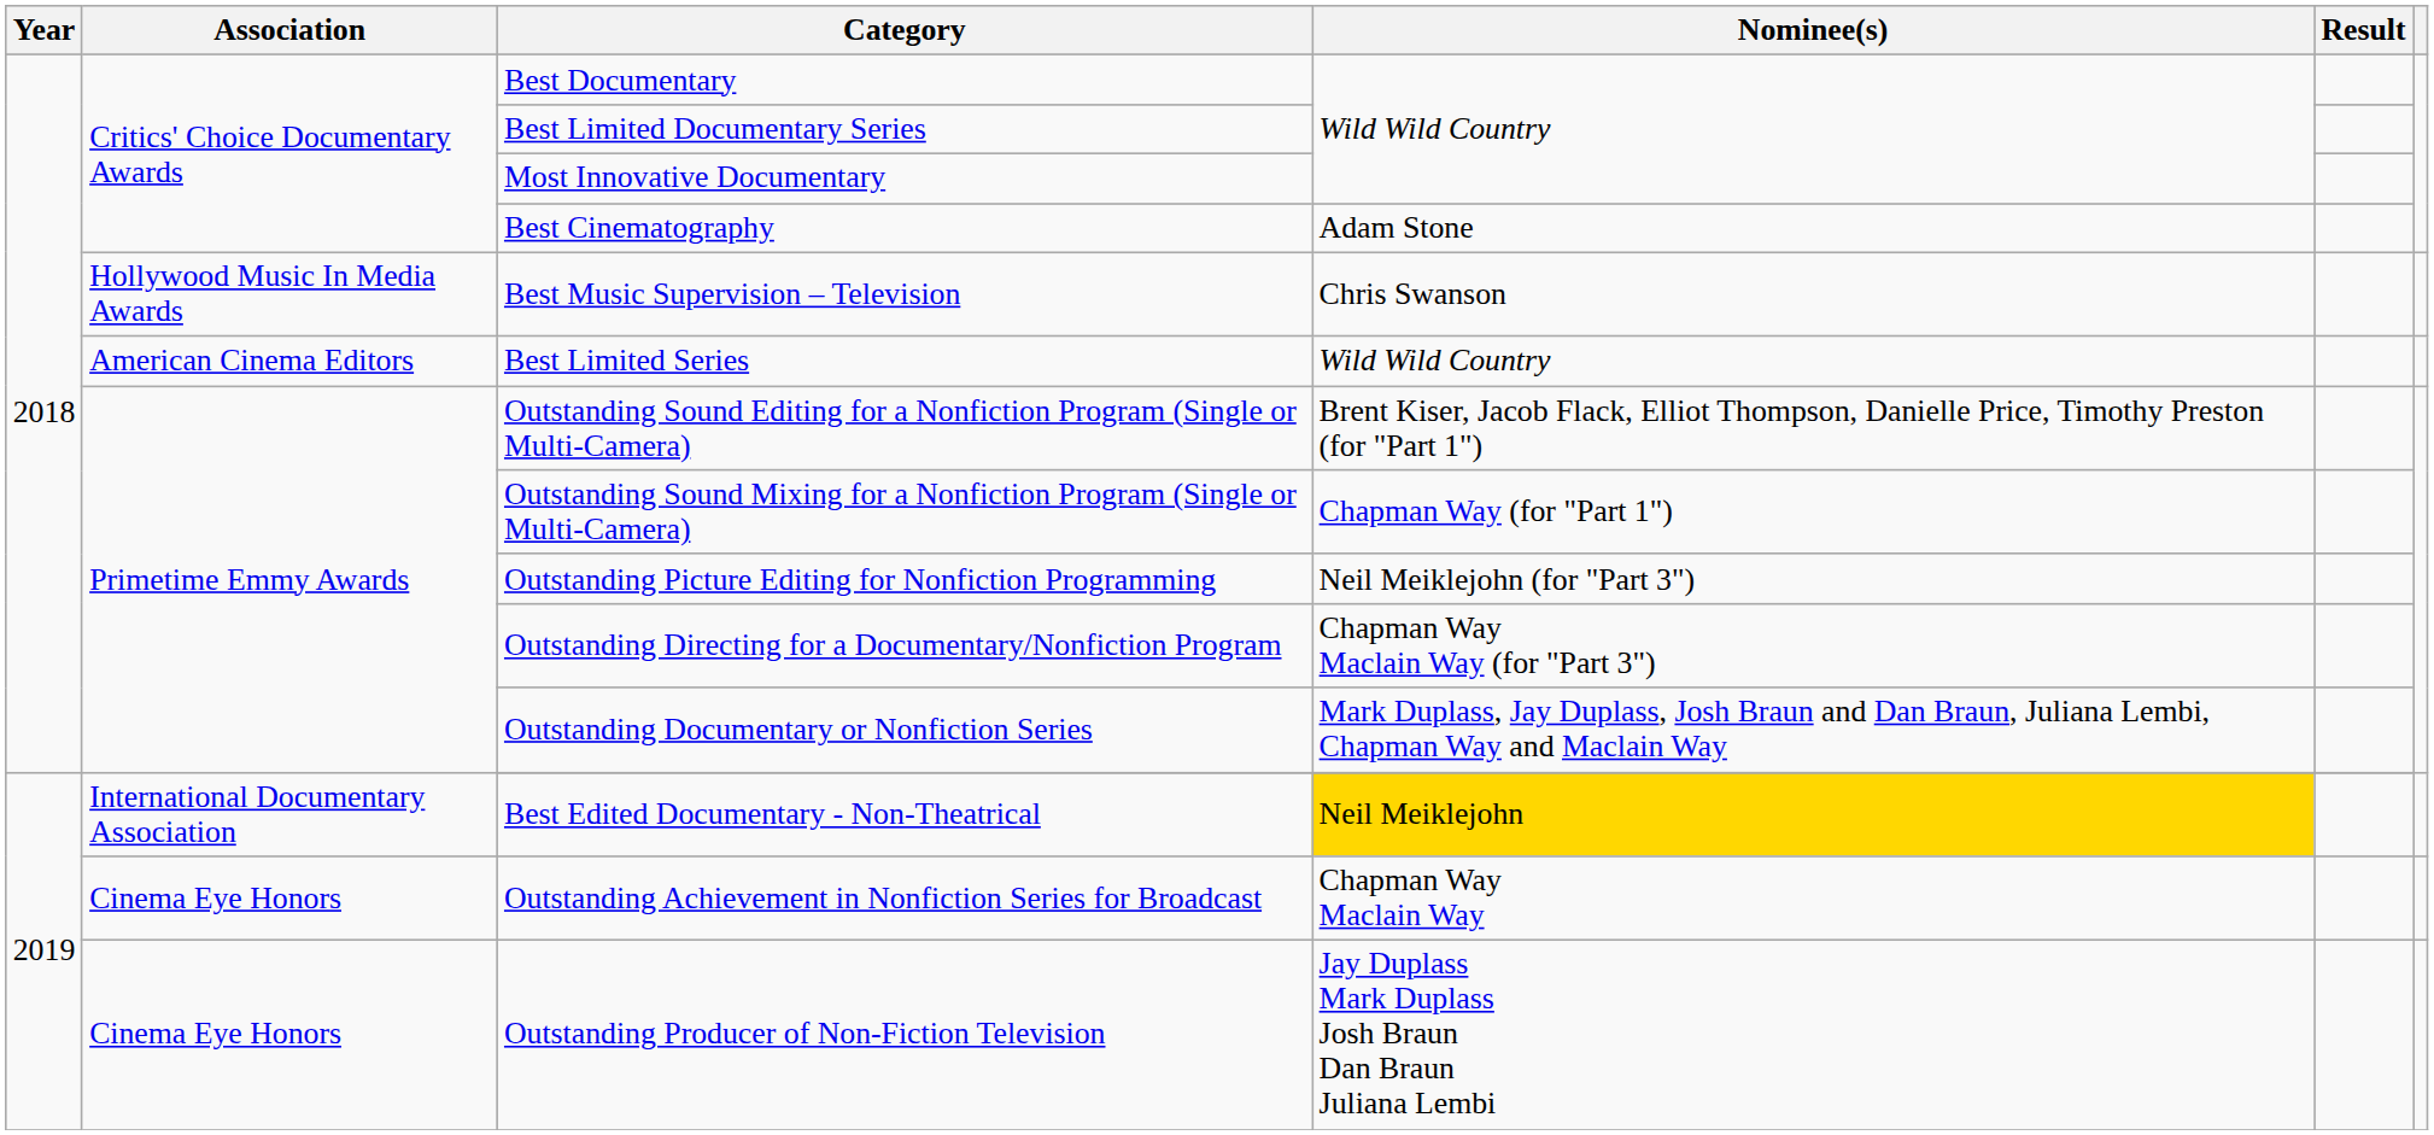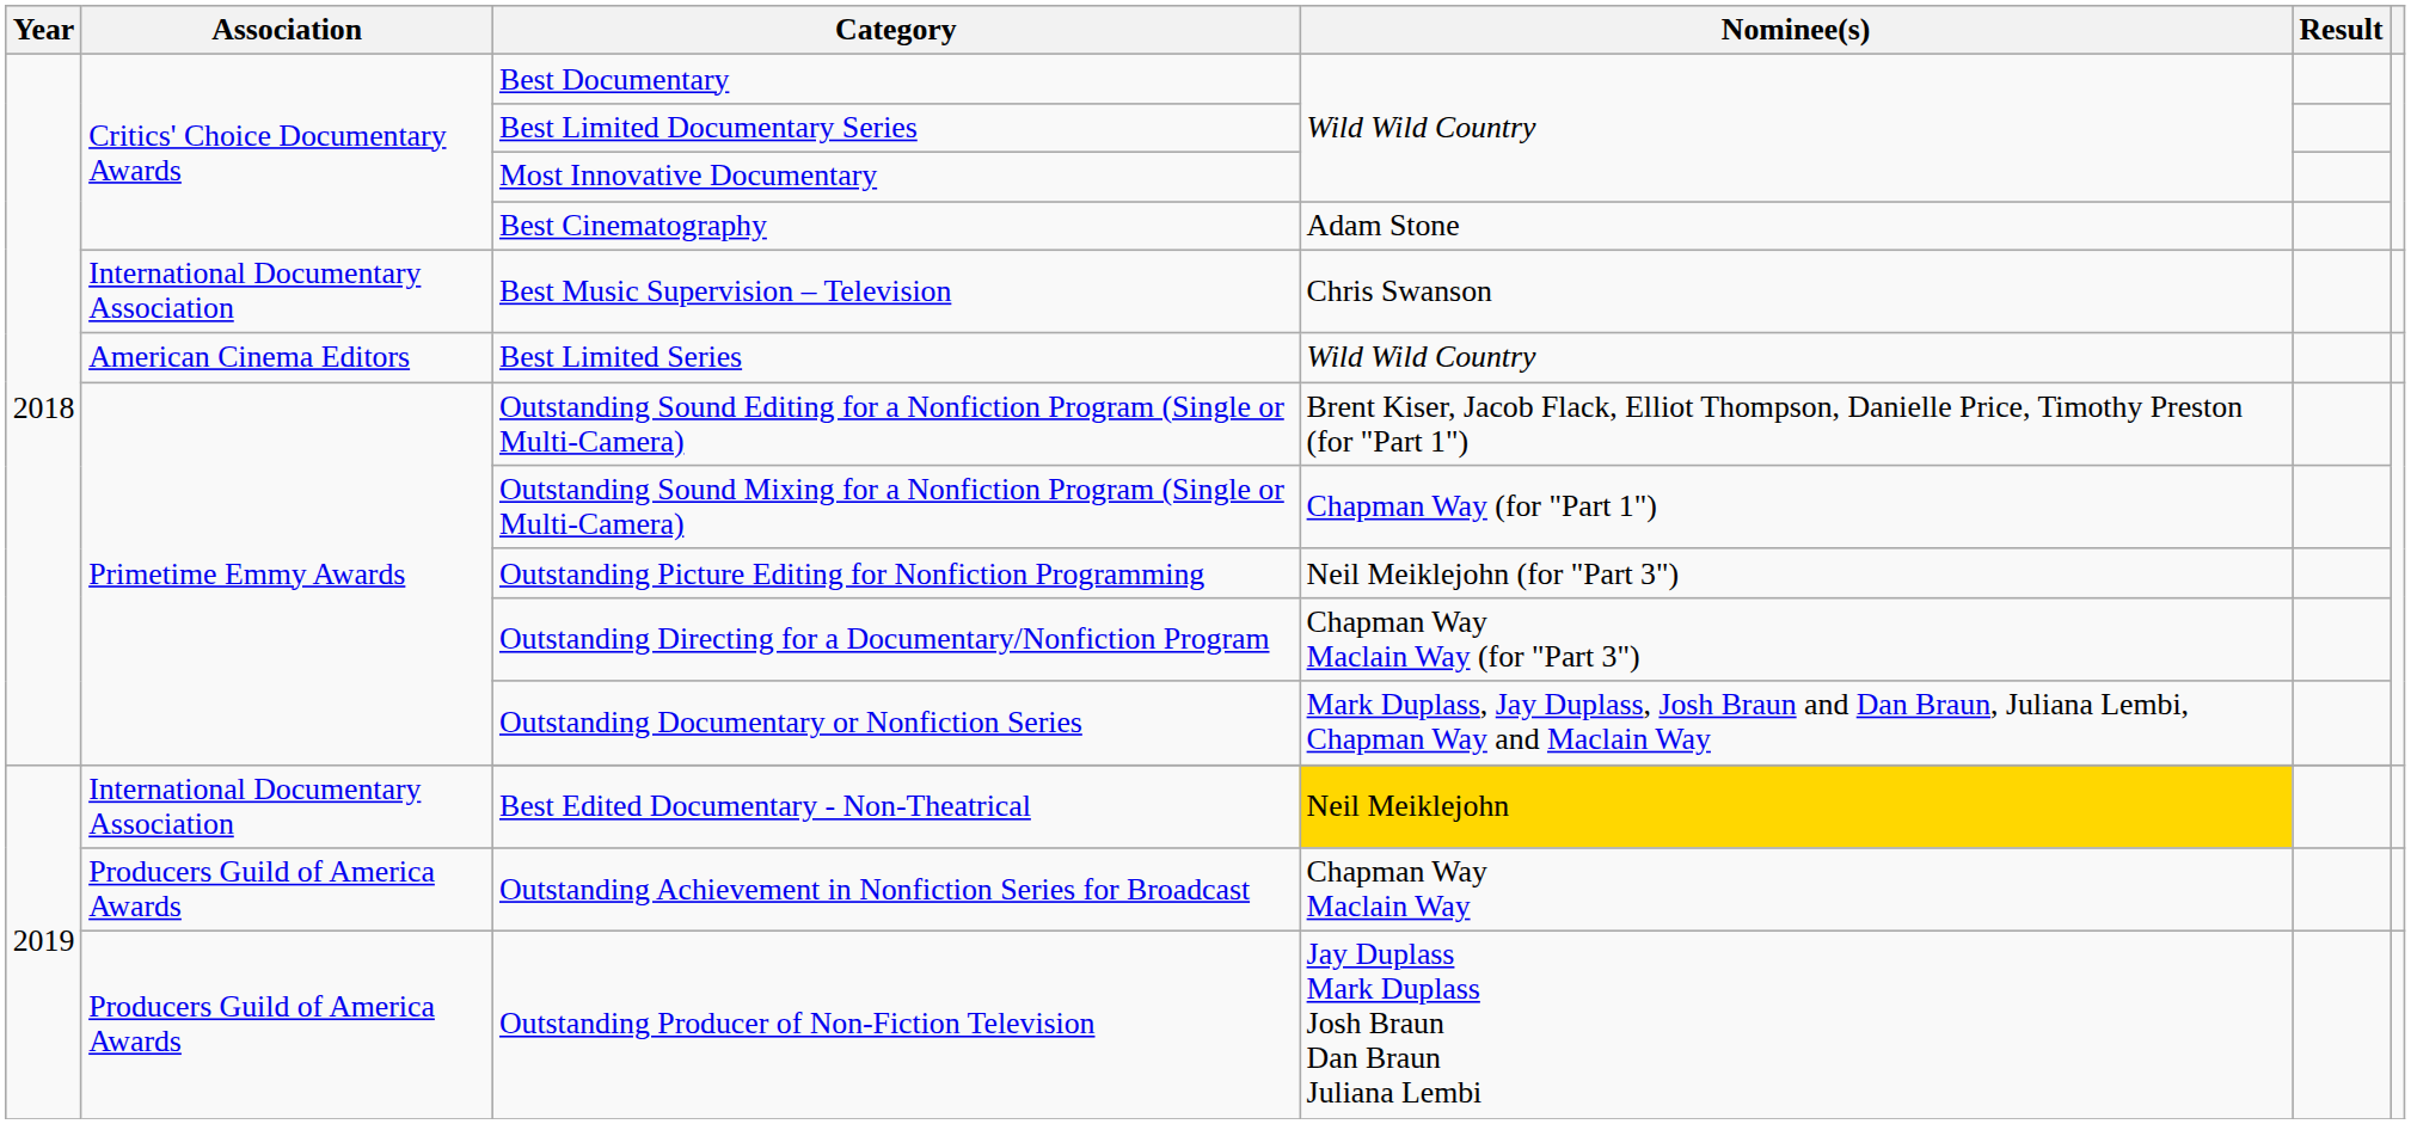Best Music Supervision – Television | Association: Hollywood Music In Media Awards -> International Documentary Association
Outstanding Achievement in Nonfiction Series for Broadcast | Association: Cinema Eye Honors -> Producers Guild of America Awards
Outstanding Producer of Non-Fiction Television | Association: Cinema Eye Honors -> Producers Guild of America Awards
